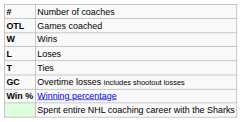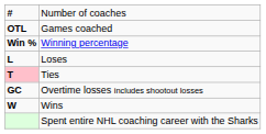rows swapped: Wins <-> Winning percentage
Ties | column 1: no background -> pink background
